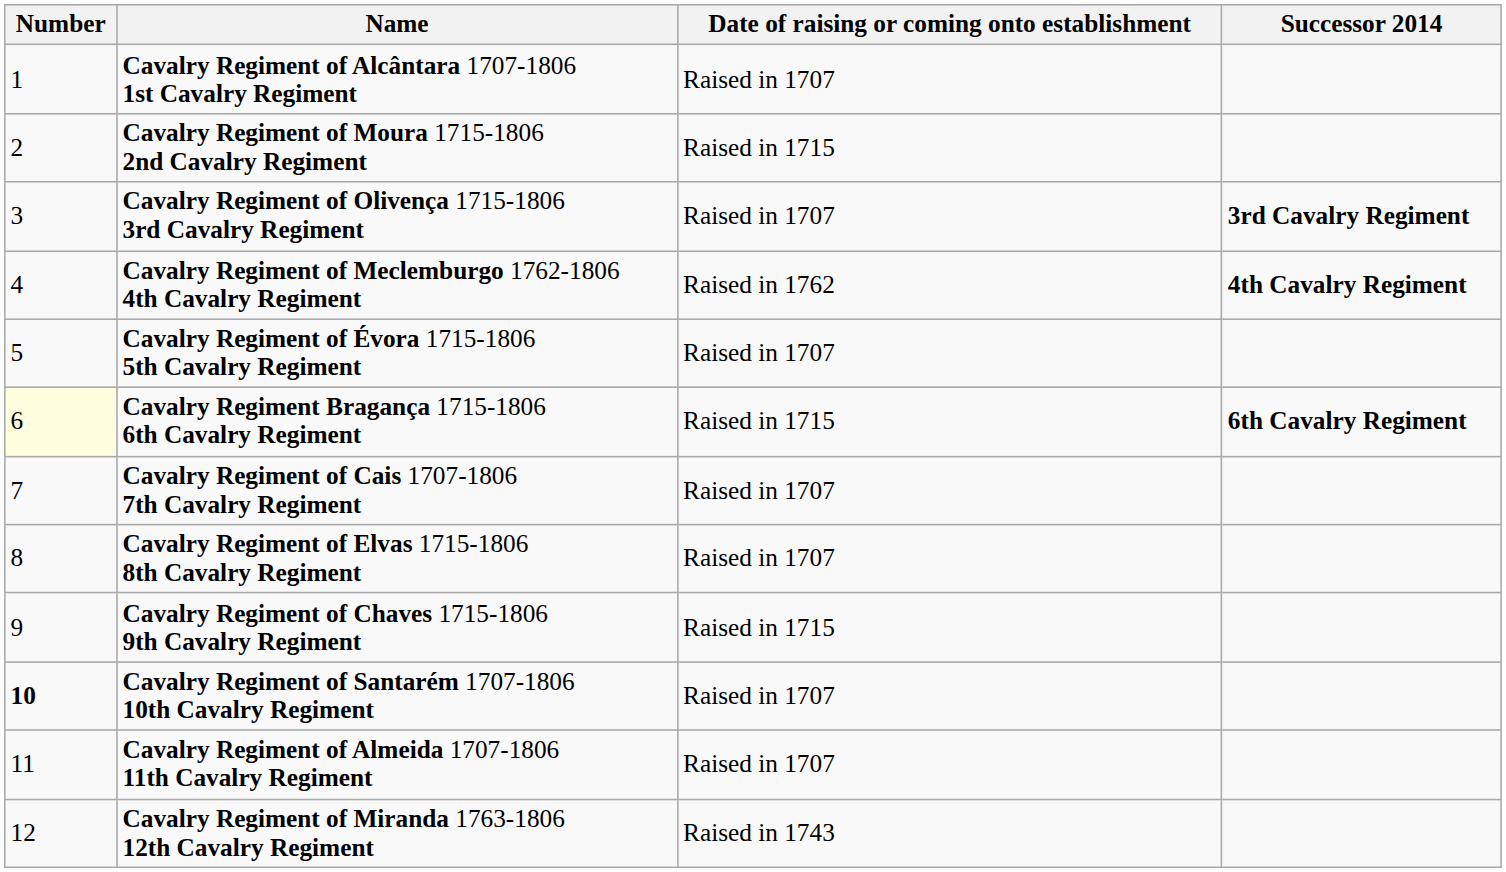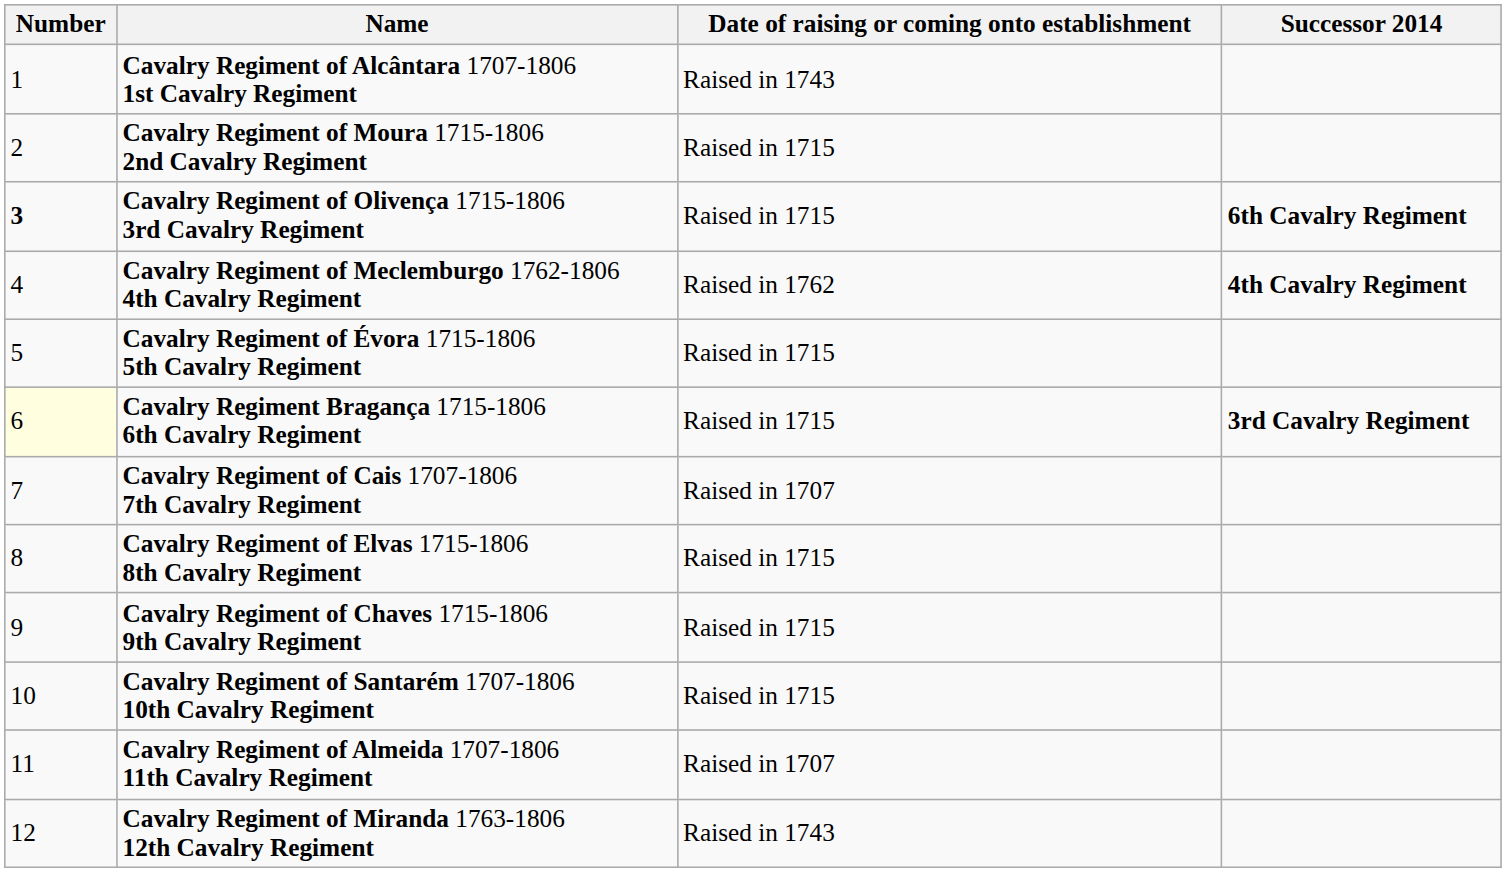Cavalry Regiment of Alcântara 1707-1806 1st Cavalry Regiment | Date of raising or coming onto establishment: Raised in 1707 -> Raised in 1743
Cavalry Regiment of Olivença 1715-1806 3rd Cavalry Regiment | Number: normal -> bold
Cavalry Regiment of Olivença 1715-1806 3rd Cavalry Regiment | Date of raising or coming onto establishment: Raised in 1707 -> Raised in 1715
Cavalry Regiment of Olivença 1715-1806 3rd Cavalry Regiment | Successor 2014: 3rd Cavalry Regiment -> 6th Cavalry Regiment
Cavalry Regiment of Évora 1715-1806 5th Cavalry Regiment | Date of raising or coming onto establishment: Raised in 1707 -> Raised in 1715
Cavalry Regiment Bragança 1715-1806 6th Cavalry Regiment | Successor 2014: 6th Cavalry Regiment -> 3rd Cavalry Regiment
Cavalry Regiment of Elvas 1715-1806 8th Cavalry Regiment | Date of raising or coming onto establishment: Raised in 1707 -> Raised in 1715
Cavalry Regiment of Santarém 1707-1806 10th Cavalry Regiment | Number: bold -> normal
Cavalry Regiment of Santarém 1707-1806 10th Cavalry Regiment | Date of raising or coming onto establishment: Raised in 1707 -> Raised in 1715
